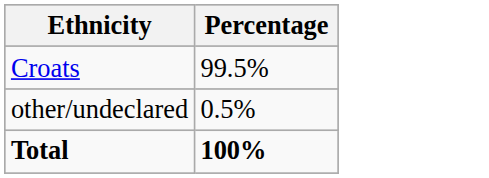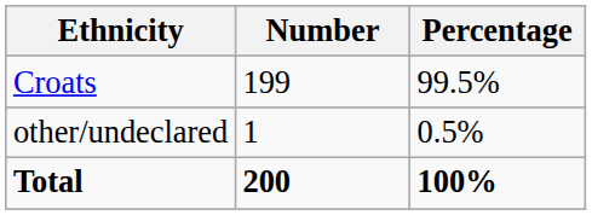+ column: Number | 199 | 1 | 200
